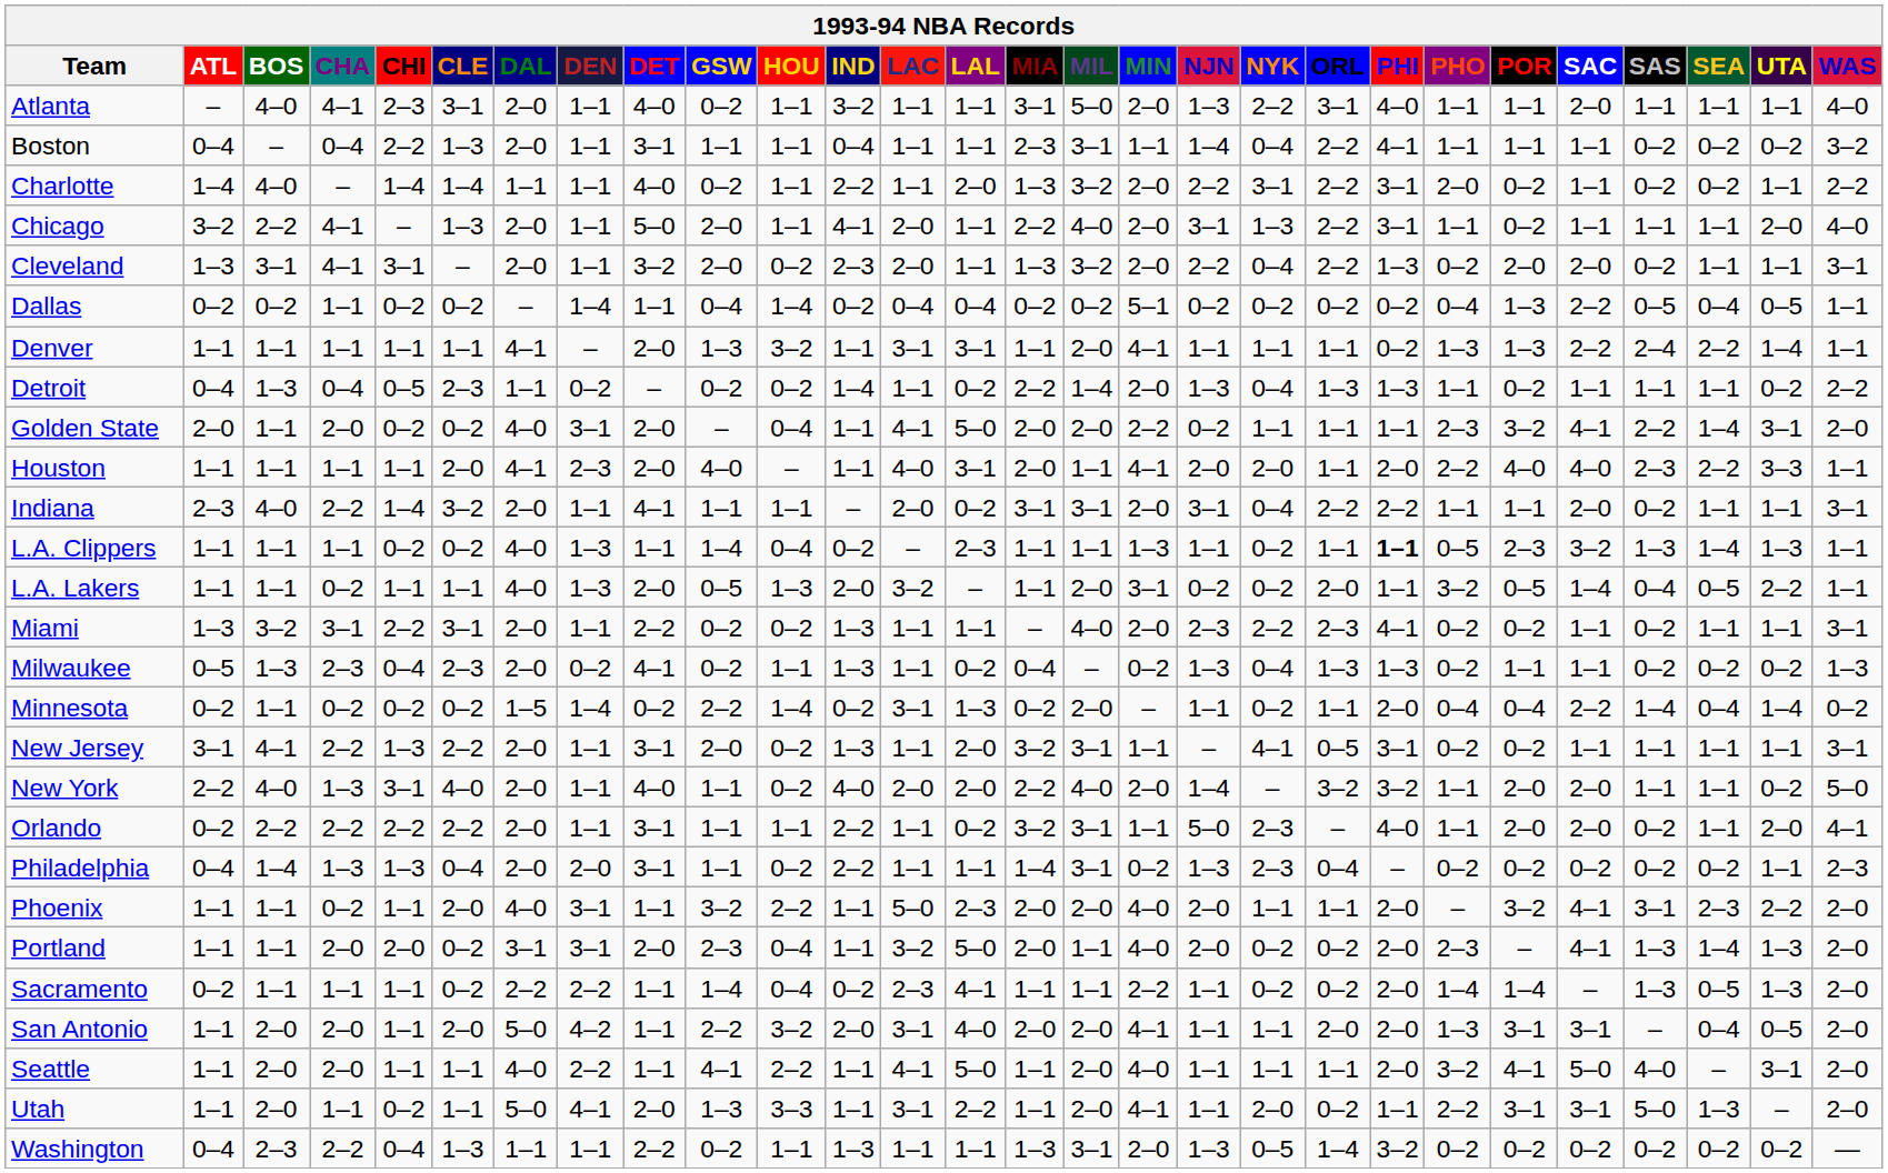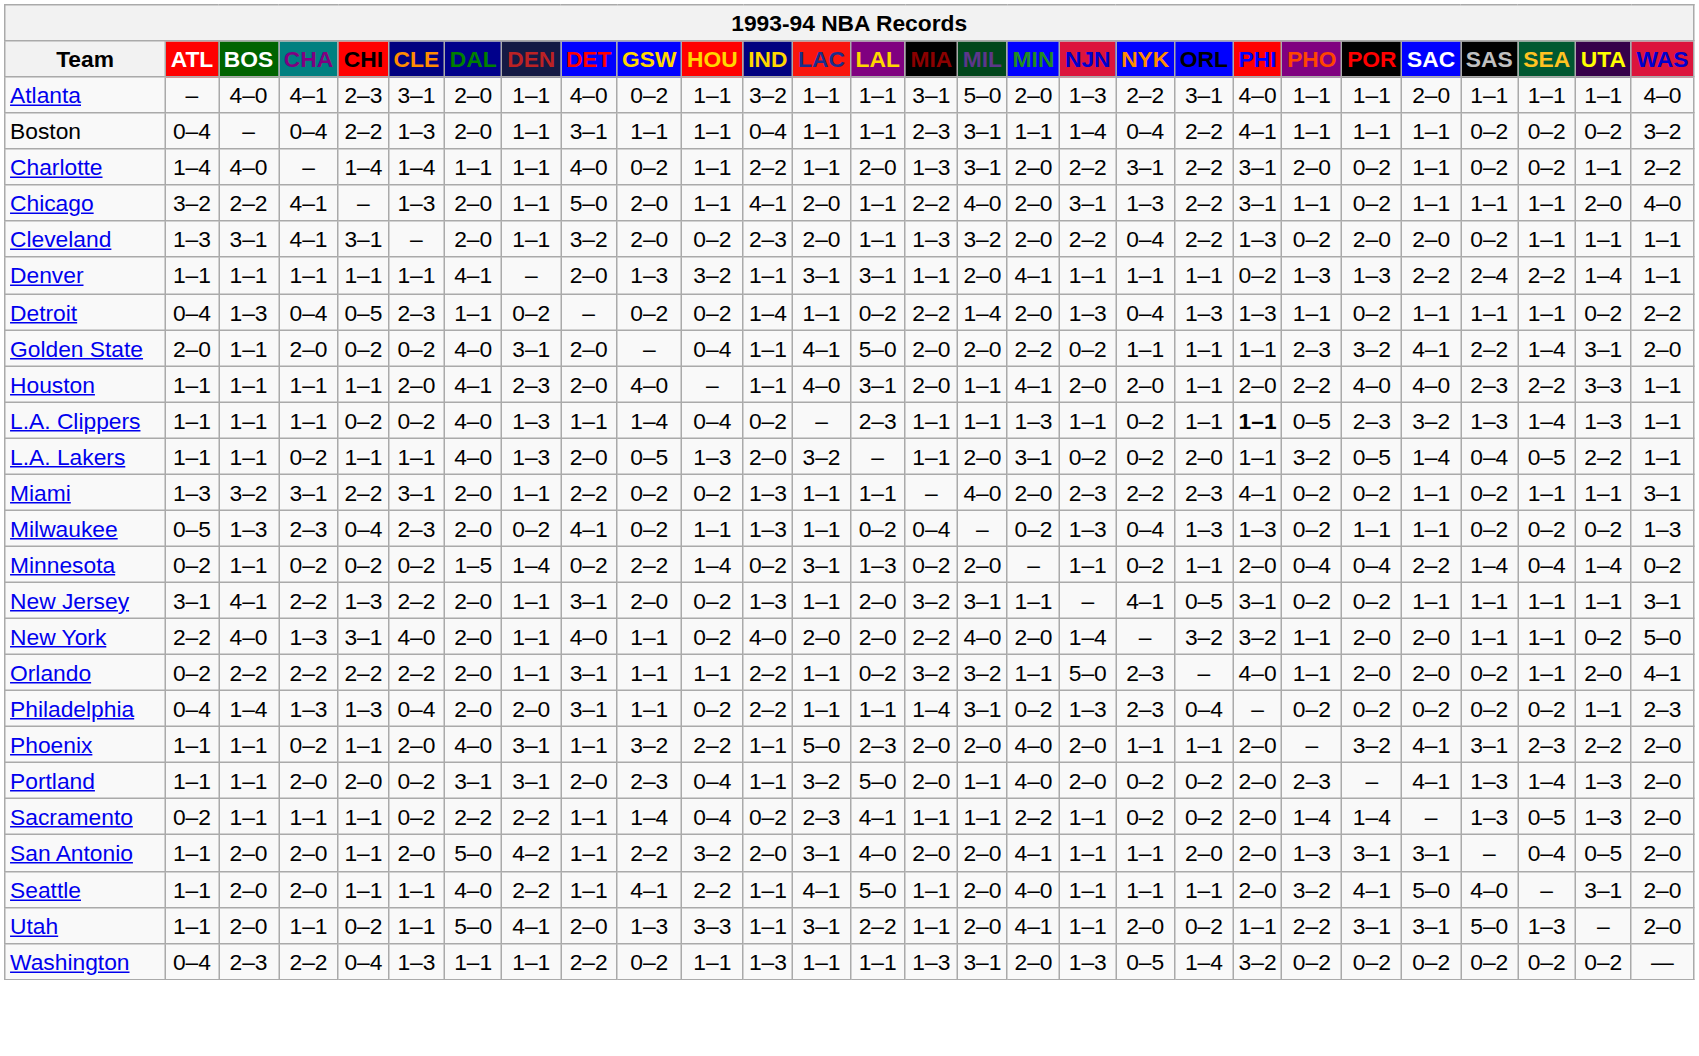Charlotte | MIL: 3–2 -> 3–1
Cleveland | WAS: 3–1 -> 1–1
- row: Dallas | 0–2 | 0–2 | 1–1 | 0–2 | 0–2 | – | 1–4 | 1–1 | 0–4 | 1–4 | 0–2 | 0–4 | 0–4 | 0–2 | 0–2 | 5–1 | 0–2 | 0–2 | 0–2 | 0–2 | 0–4 | 1–3 | 2–2 | 0–5 | 0–4 | 0–5 | 1–1
- row: Indiana | 2–3 | 4–0 | 2–2 | 1–4 | 3–2 | 2–0 | 1–1 | 4–1 | 1–1 | 1–1 | – | 2–0 | 0–2 | 3–1 | 3–1 | 2–0 | 3–1 | 0–4 | 2–2 | 2–2 | 1–1 | 1–1 | 2–0 | 0–2 | 1–1 | 1–1 | 3–1
Orlando | MIL: 3–1 -> 3–2
